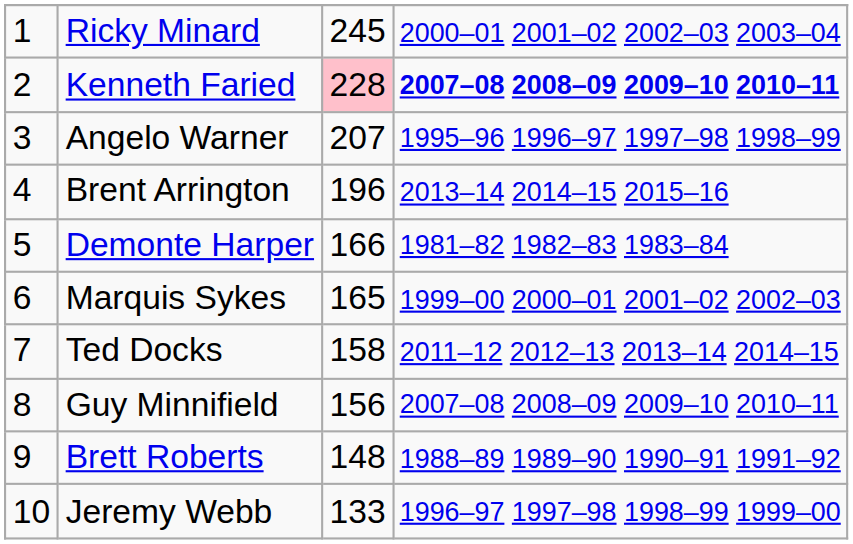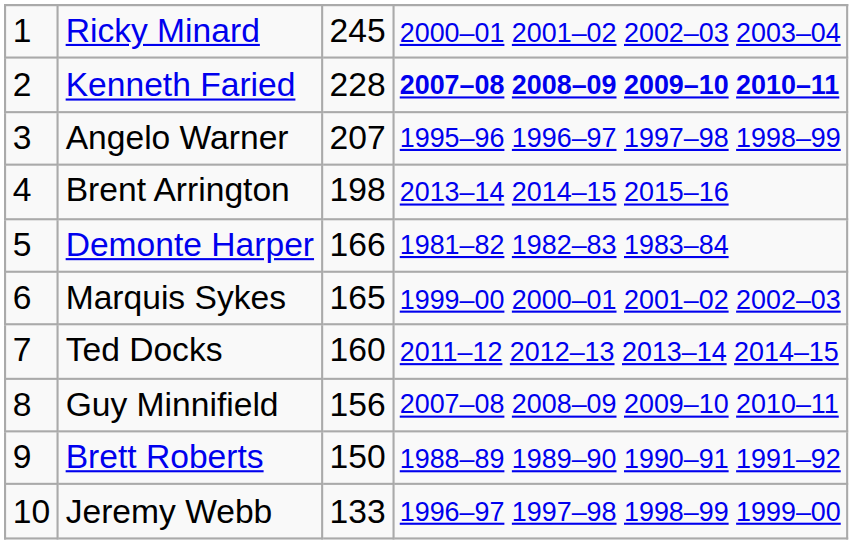Kenneth Faried | column 3: pink background -> no background
Brent Arrington | column 3: 196 -> 198
Ted Docks | column 3: 158 -> 160
Brett Roberts | column 3: 148 -> 150
